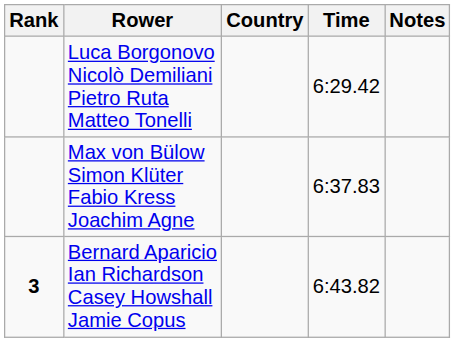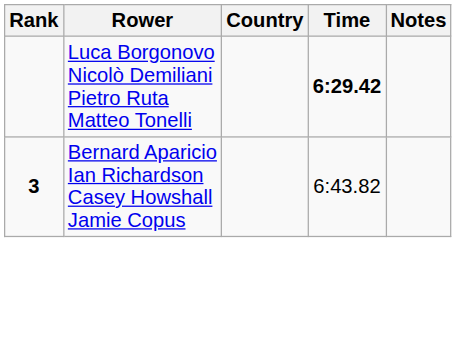Luca Borgonovo Nicolò Demiliani Pietro Ruta Matteo Tonelli | Time: normal -> bold
- row: Max von Bülow Simon Klüter Fabio Kress Joachim Agne | 6:37.83
